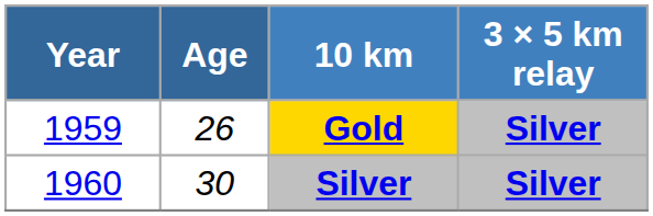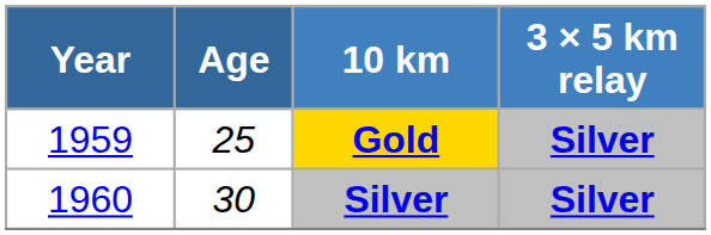Gold | Age: 26 -> 25
